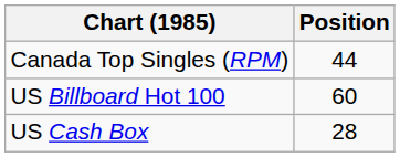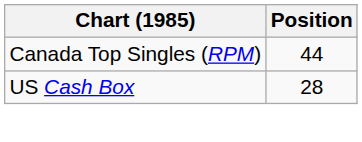- row: US Billboard Hot 100 | 60
